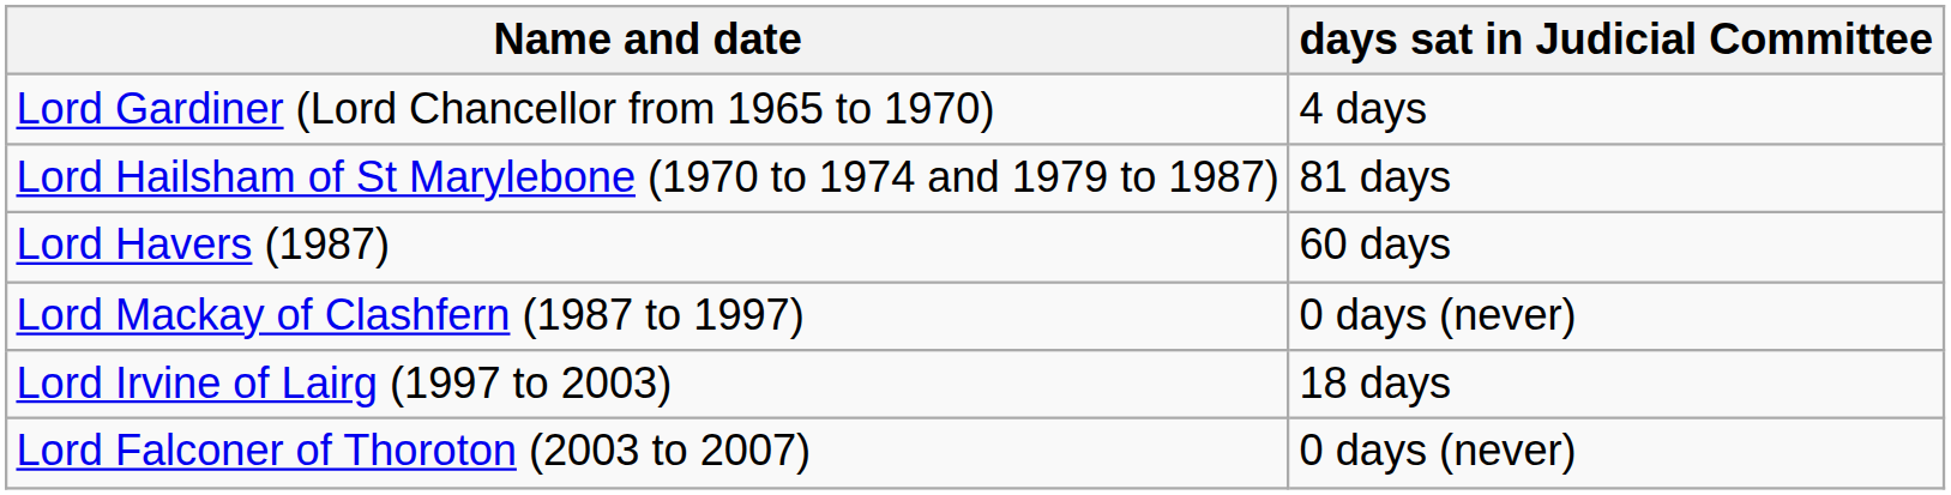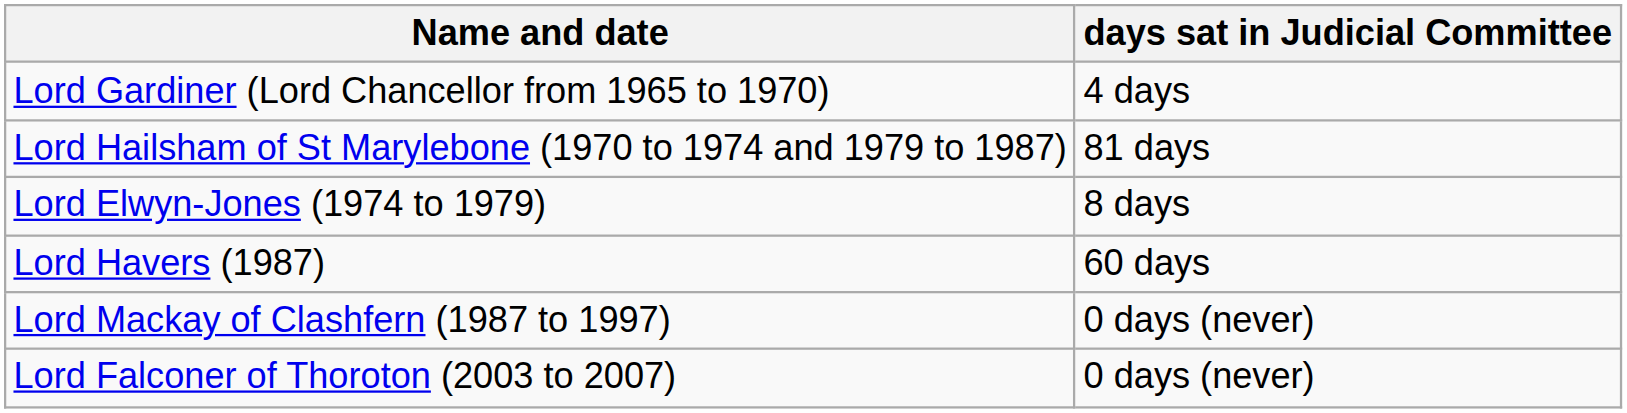+ row: Lord Elwyn-Jones (1974 to 1979) | 8 days
- row: Lord Irvine of Lairg (1997 to 2003) | 18 days
